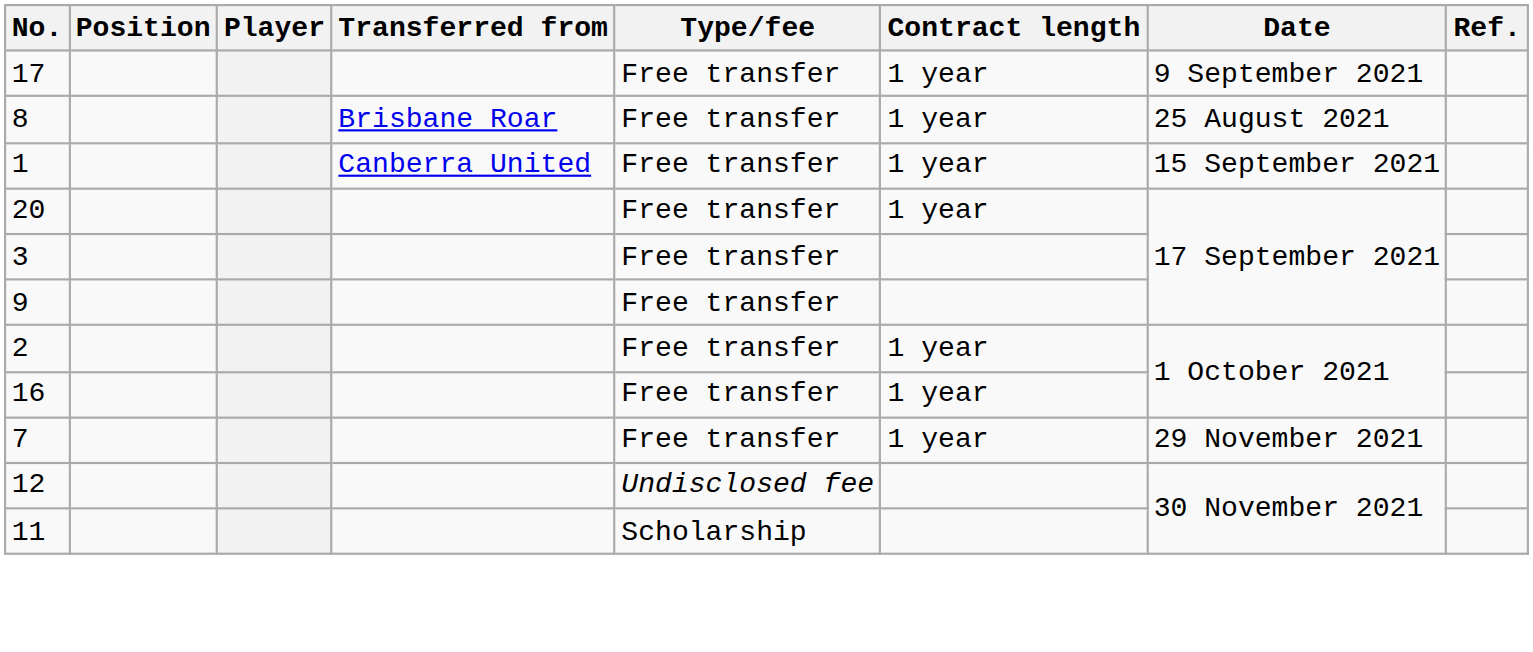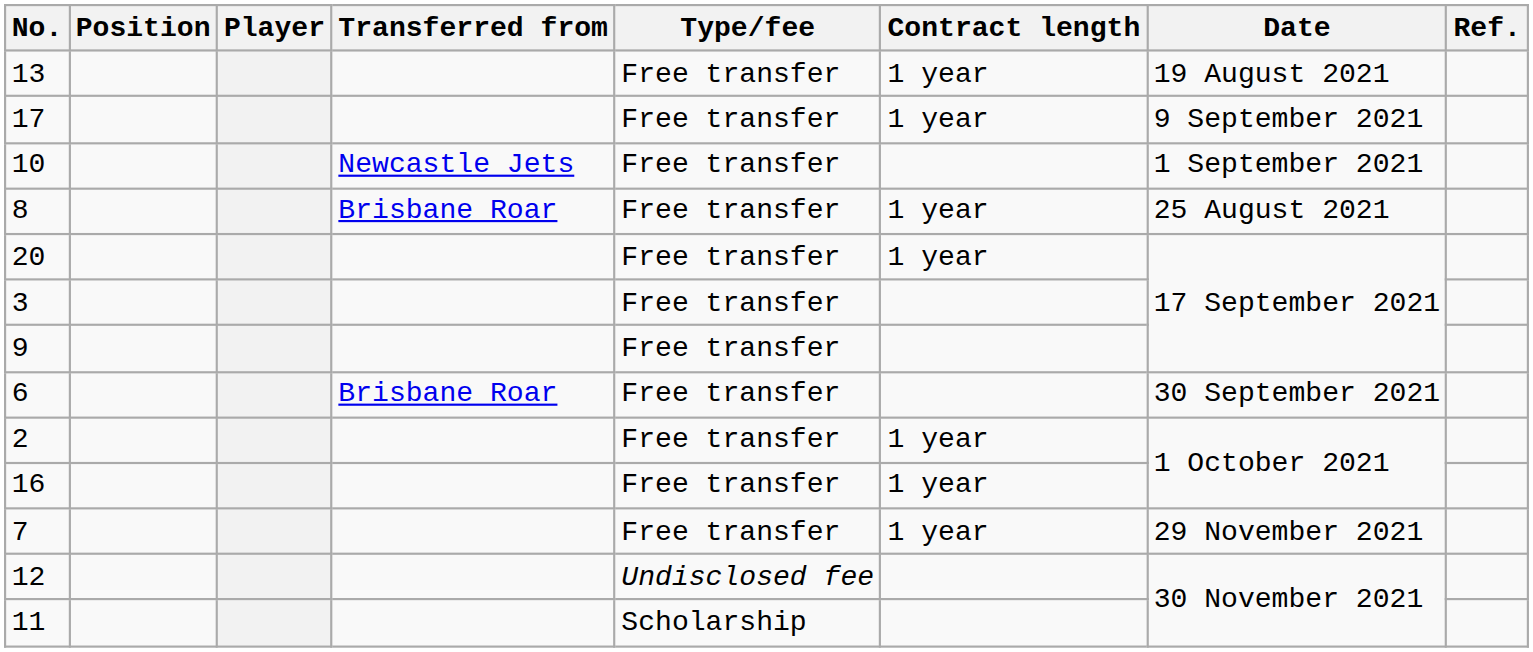+ row: 13 | Free transfer | 1 year | 19 August 2021
+ row: 10 | Newcastle Jets | Free transfer | 1 September 2021
- row: 1 | Canberra United | Free transfer | 1 year | 15 September 2021
+ row: 6 | Brisbane Roar | Free transfer | 30 September 2021
